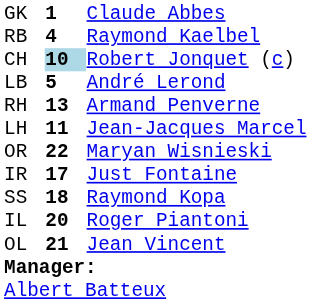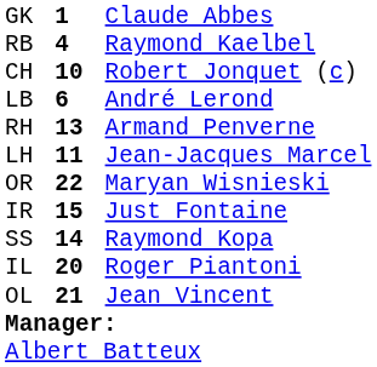CH | column 2: lightblue background -> no background
LB | column 2: 5 -> 6
IR | column 2: 17 -> 15
SS | column 2: 18 -> 14
